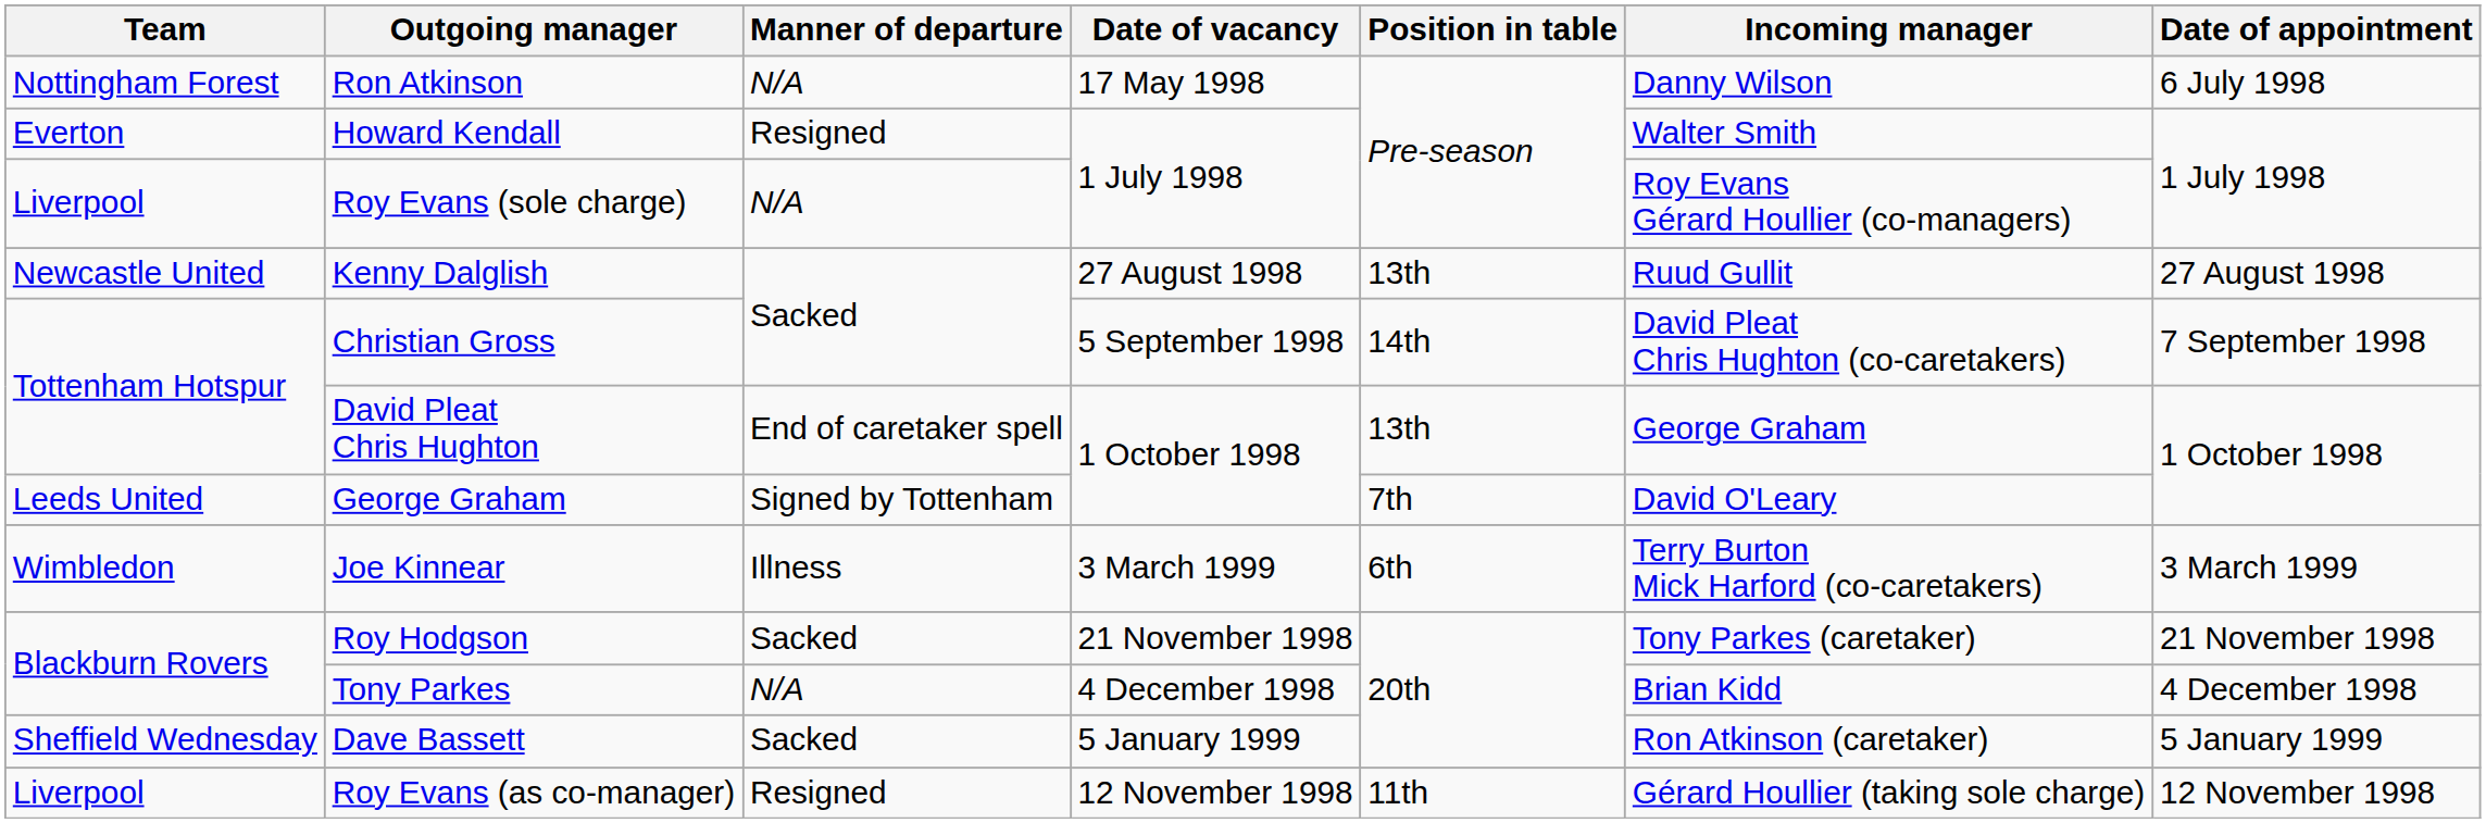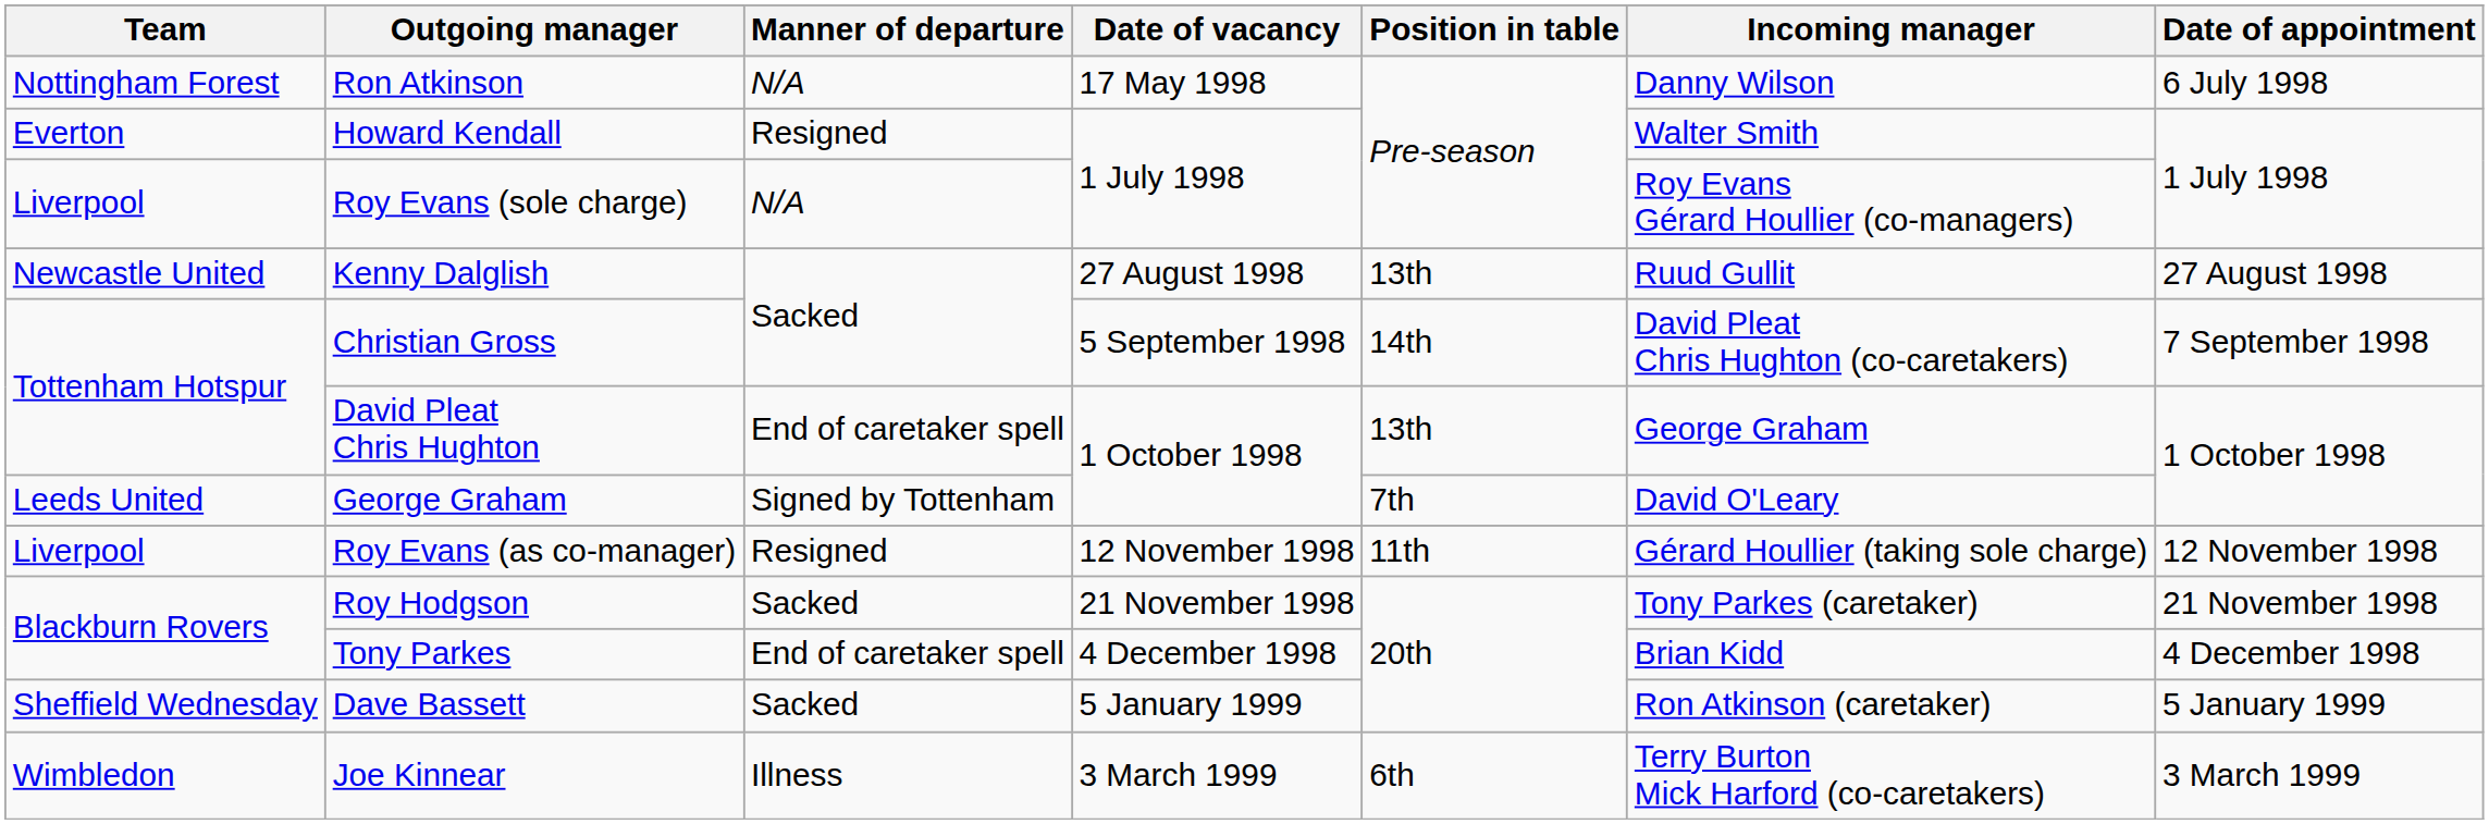rows swapped: Roy Evans (as co-manager) <-> Joe Kinnear
Tony Parkes | Manner of departure: N/A -> End of caretaker spell
